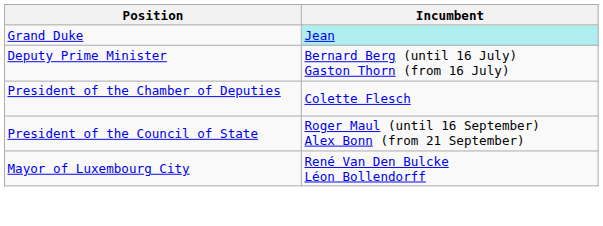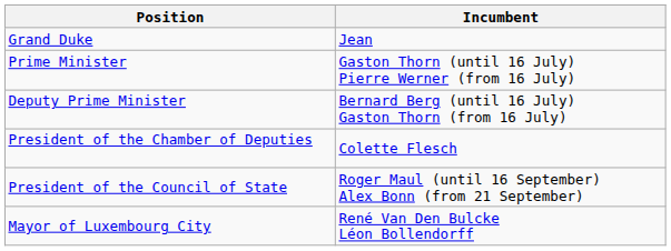Grand Duke | Incumbent: paleturquoise background -> no background
+ row: Prime Minister | Gaston Thorn (until 16 July) Pierre Werner (from 16 July)
